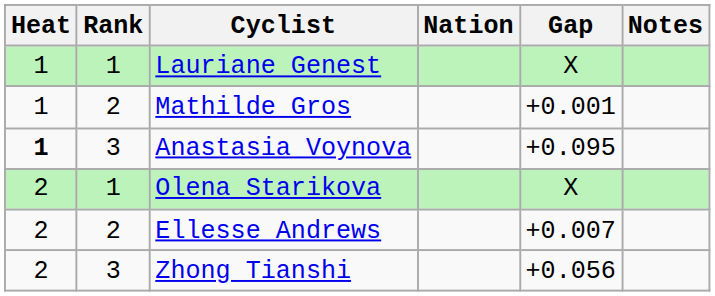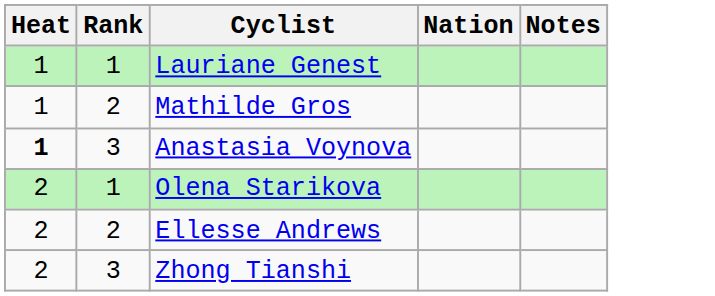- column: Gap | X | +0.001 | +0.095 | X | +0.007 | +0.056
